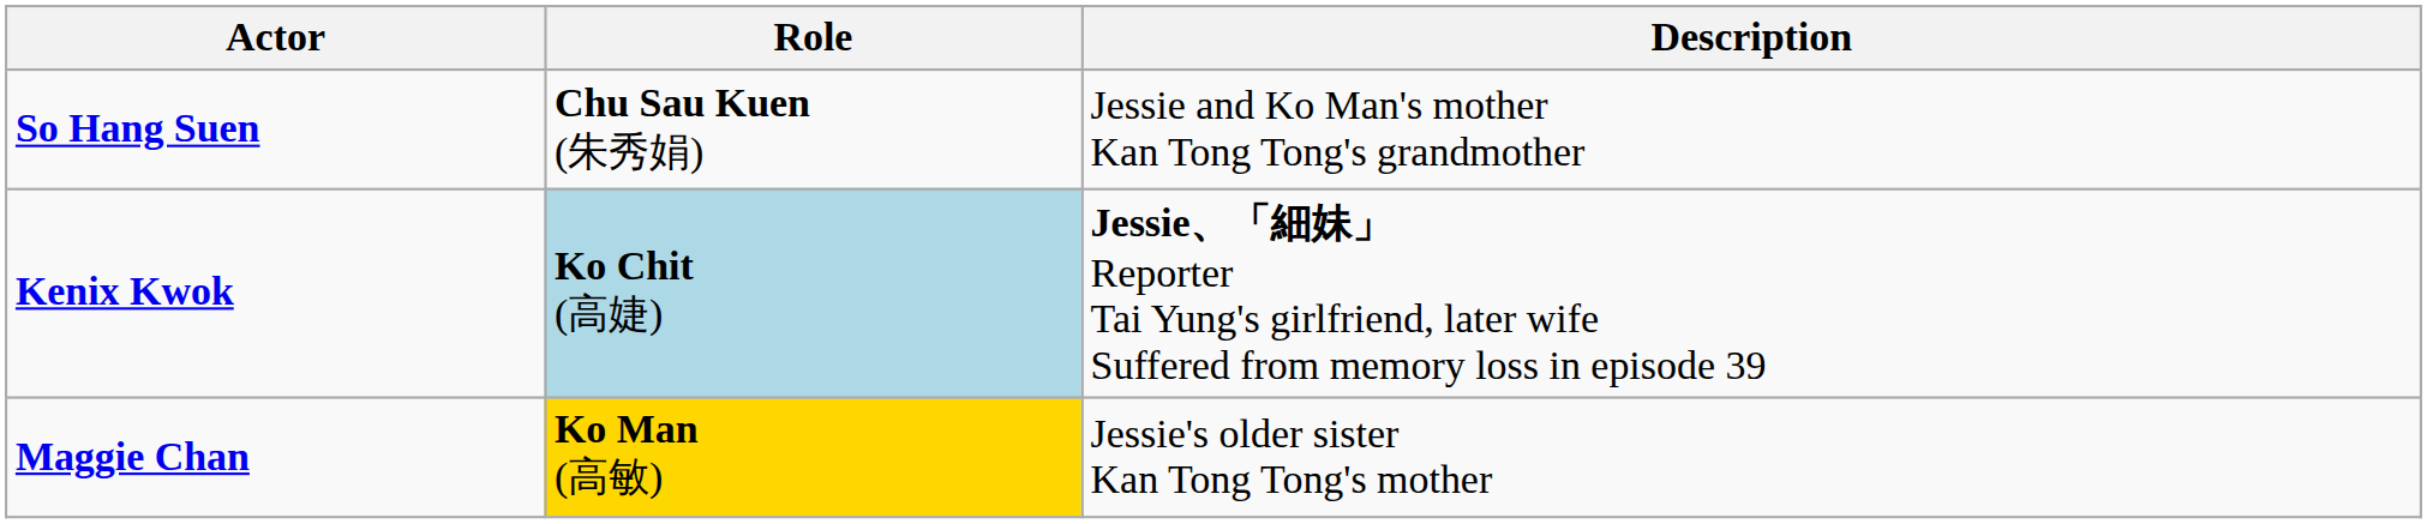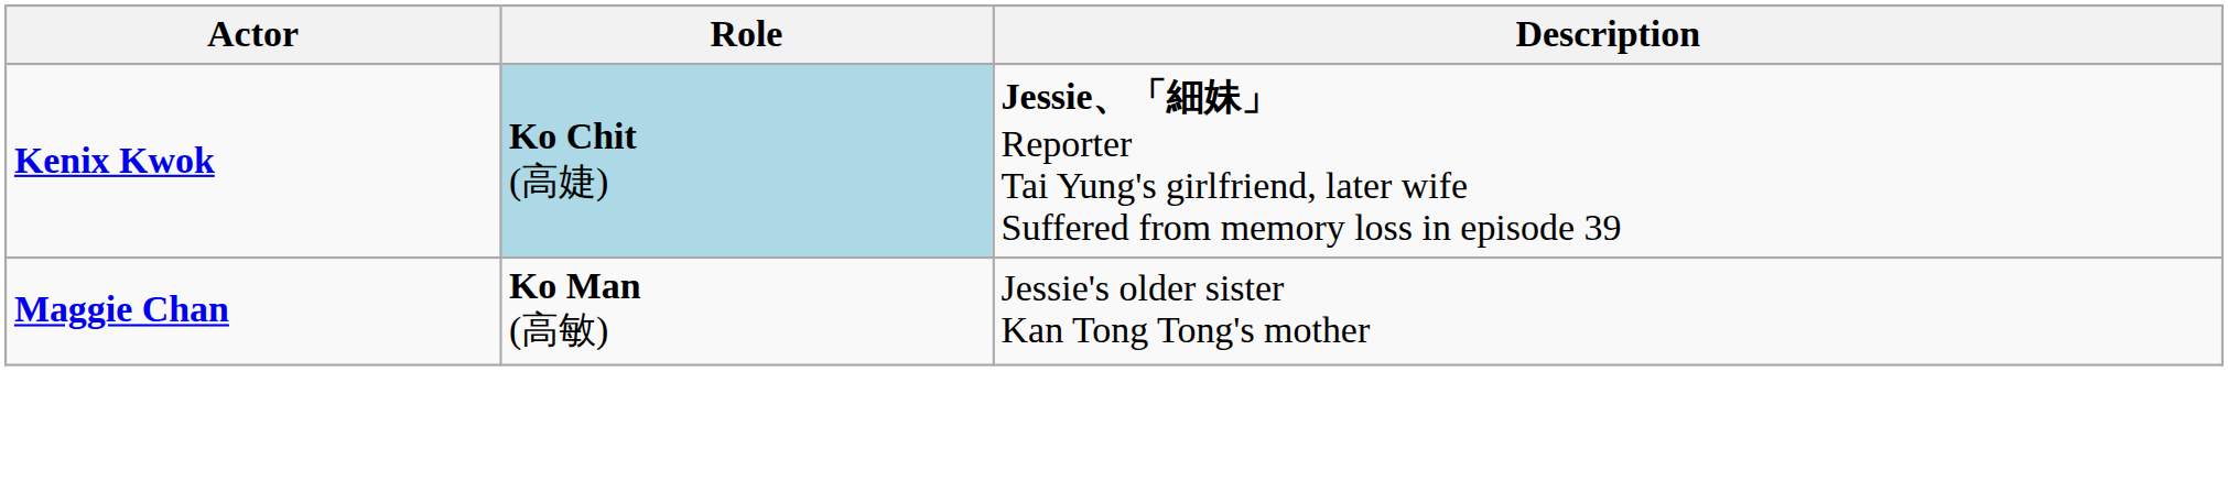- row: So Hang Suen | Chu Sau Kuen (朱秀娟) | Jessie and Ko Man's mother Kan Tong Tong's grandmother
Maggie Chan | Role: gold background -> no background
